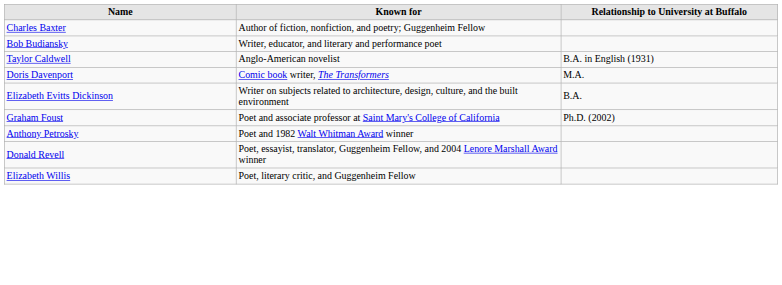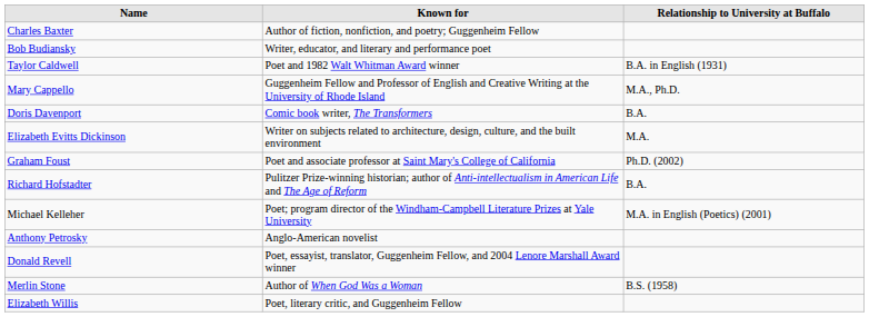Taylor Caldwell | Known for: Anglo-American novelist -> Poet and 1982 Walt Whitman Award winner
+ row: Mary Cappello | Guggenheim Fellow and Professor of English and Creative Writing at the University of Rhode Island | M.A., Ph.D.
Doris Davenport | Relationship to University at Buffalo: M.A. -> B.A.
Elizabeth Evitts Dickinson | Relationship to University at Buffalo: B.A. -> M.A.
+ row: Richard Hofstadter | Pulitzer Prize-winning historian; author of Anti-intellectualism in American Life and The Age of Reform | B.A.
+ row: Michael Kelleher | Poet; program director of the Windham-Campbell Literature Prizes at Yale University | M.A. in English (Poetics) (2001)
Anthony Petrosky | Known for: Poet and 1982 Walt Whitman Award winner -> Anglo-American novelist
+ row: Merlin Stone | Author of When God Was a Woman | B.S. (1958)
